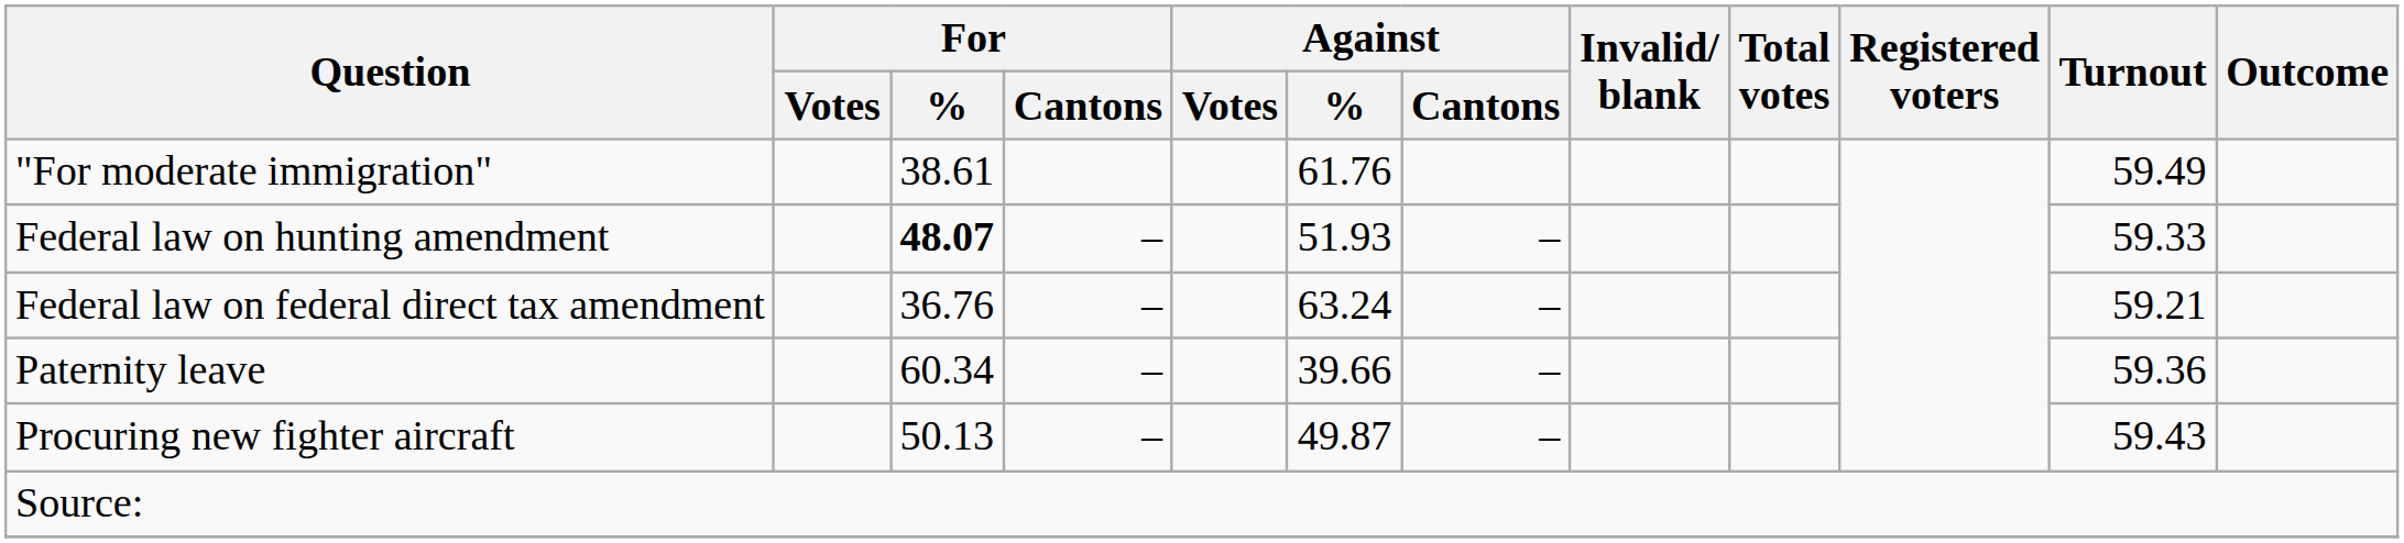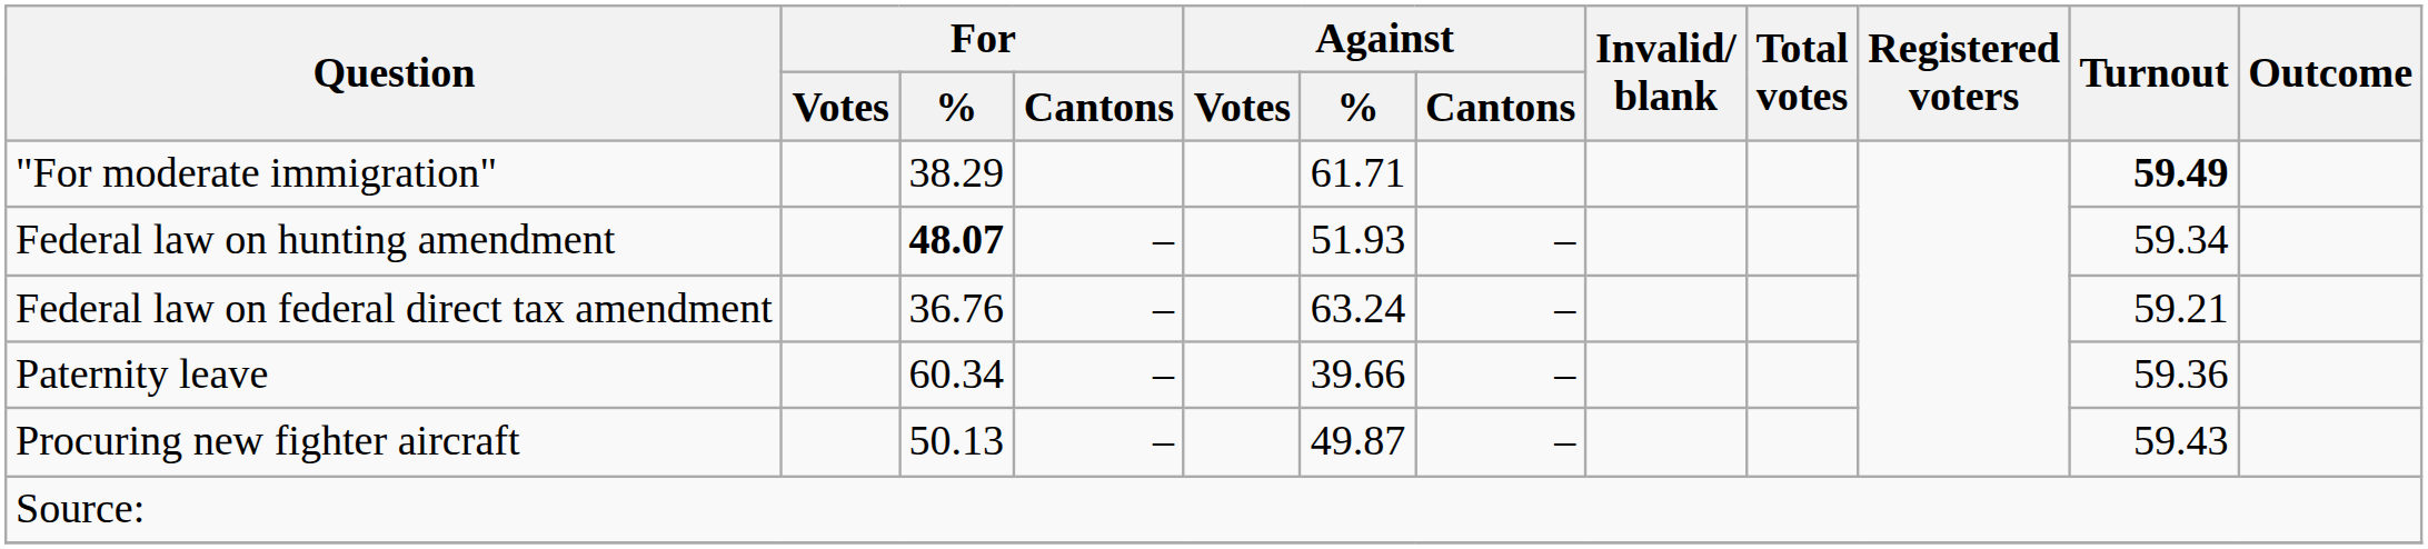"For moderate immigration" | For / %: 38.61 -> 38.29
"For moderate immigration" | Against / %: 61.76 -> 61.71
"For moderate immigration" | Turnout: normal -> bold
Federal law on hunting amendment | Turnout: 59.33 -> 59.34
